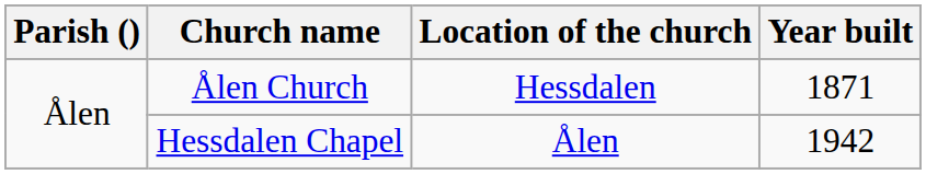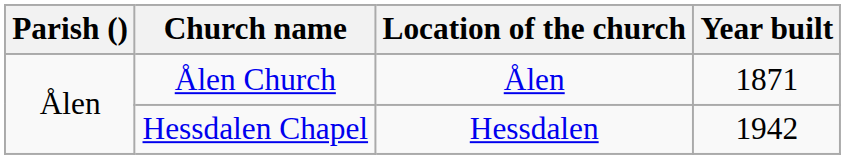Ålen Church | Location of the church: Hessdalen -> Ålen
Hessdalen Chapel | Location of the church: Ålen -> Hessdalen
